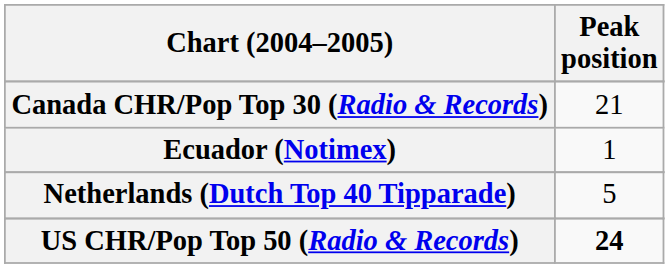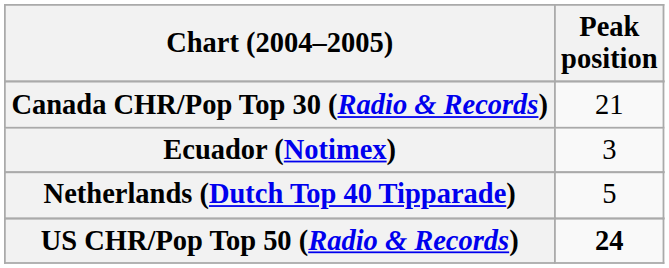Ecuador (Notimex) | Peak position: 1 -> 3
